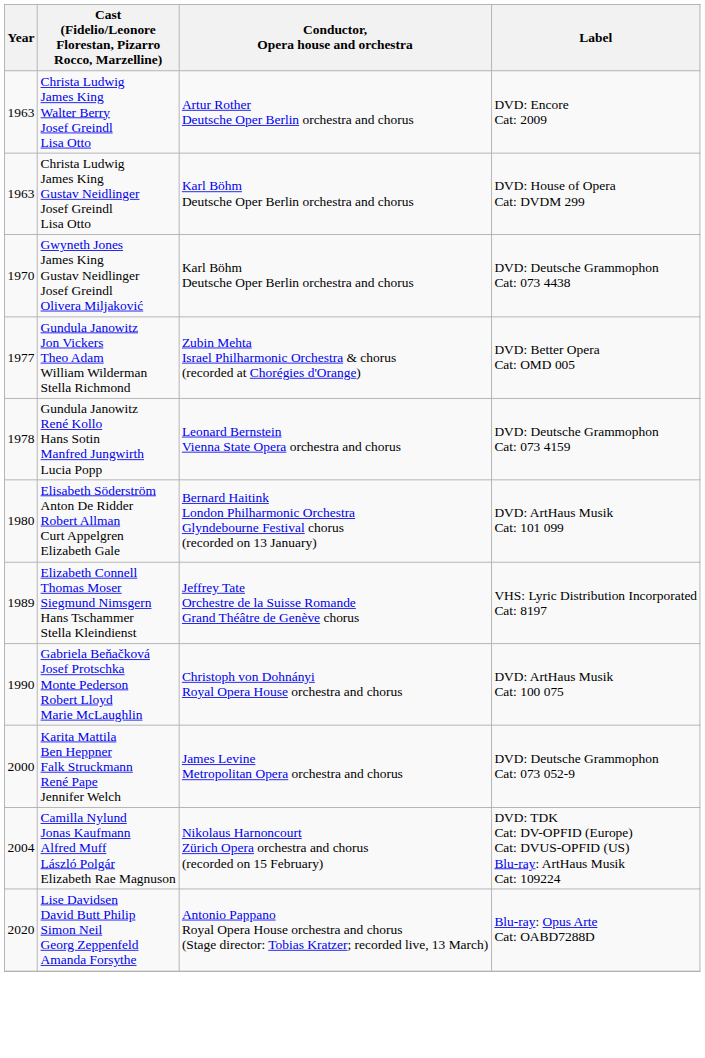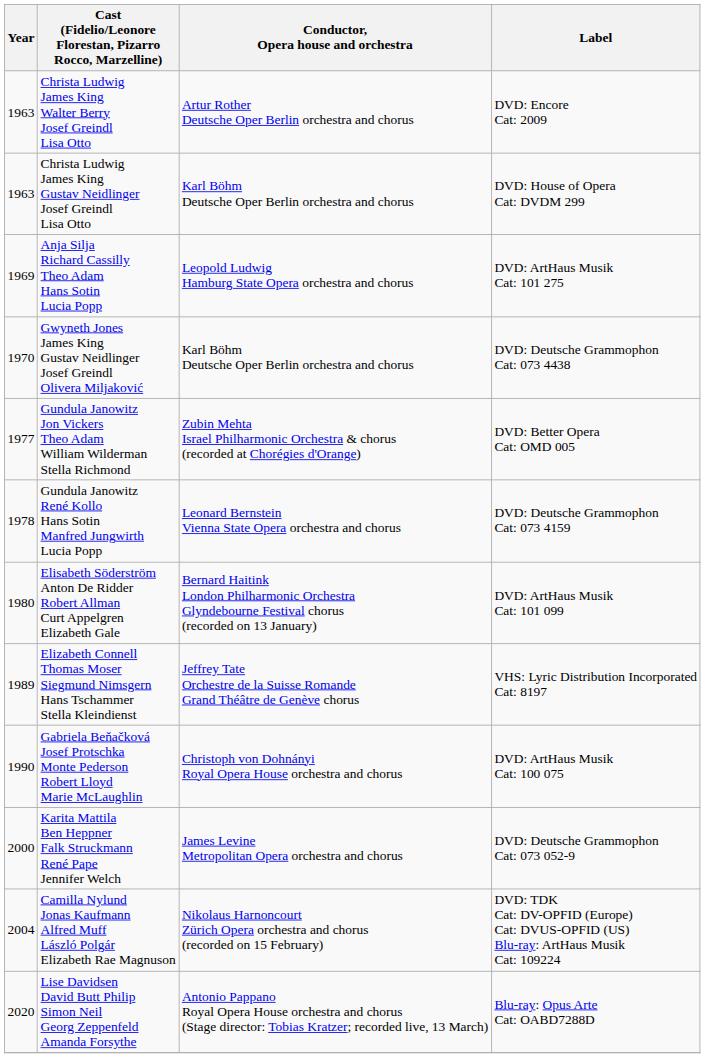+ row: 1969 | Anja Silja Richard Cassilly Theo Adam Hans Sotin Lucia Popp | Leopold Ludwig Hamburg State Opera orchestra and chorus | DVD: ArtHaus Musik Cat: 101 275
